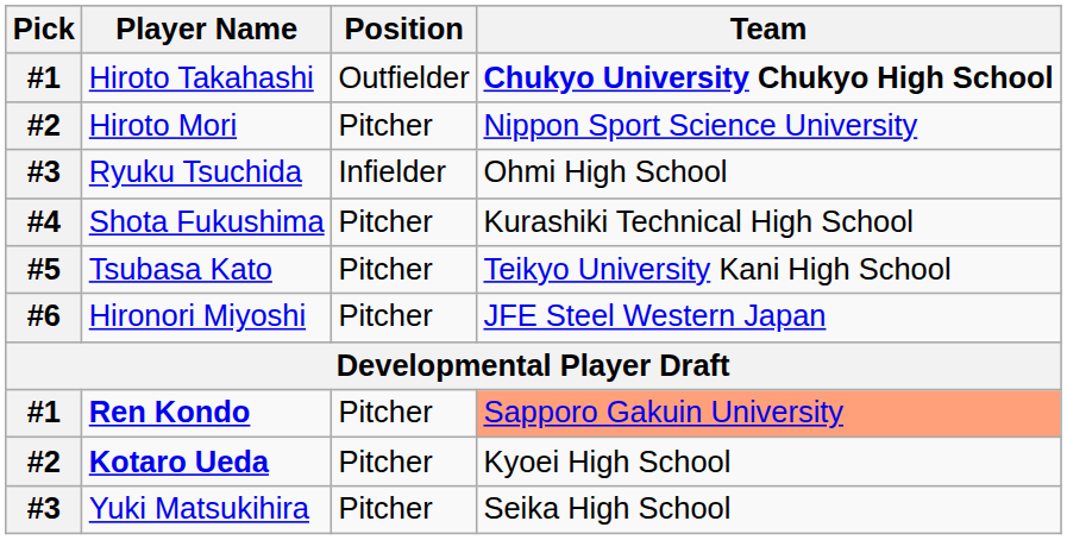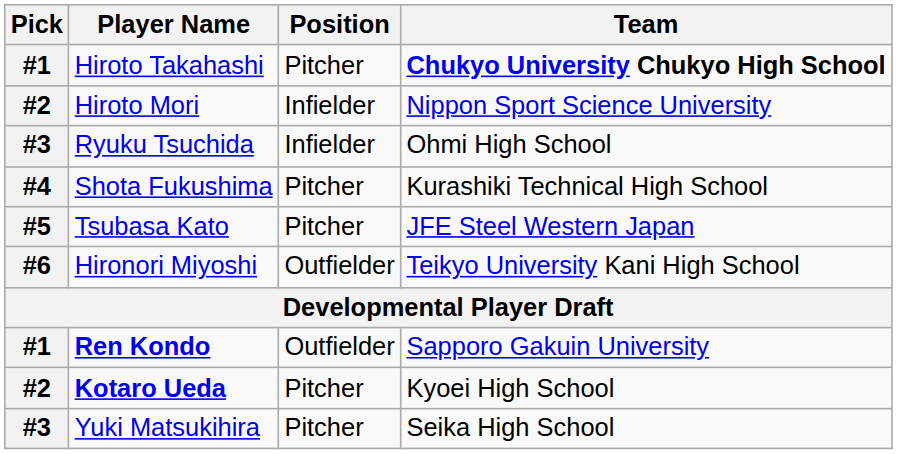Hiroto Takahashi | Position: Outfielder -> Pitcher
Hiroto Mori | Position: Pitcher -> Infielder
Tsubasa Kato | Team: Teikyo University Kani High School -> JFE Steel Western Japan
Hironori Miyoshi | Position: Pitcher -> Outfielder
Hironori Miyoshi | Team: JFE Steel Western Japan -> Teikyo University Kani High School
Ren Kondo | Position: Pitcher -> Outfielder
Ren Kondo | Team: lightsalmon background -> no background
